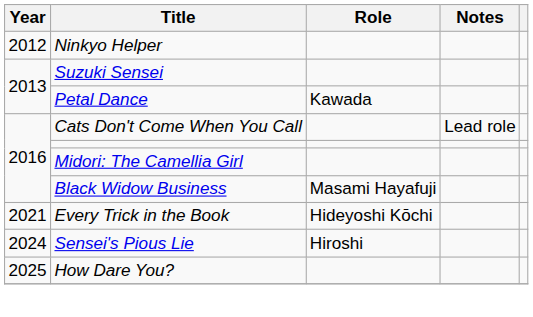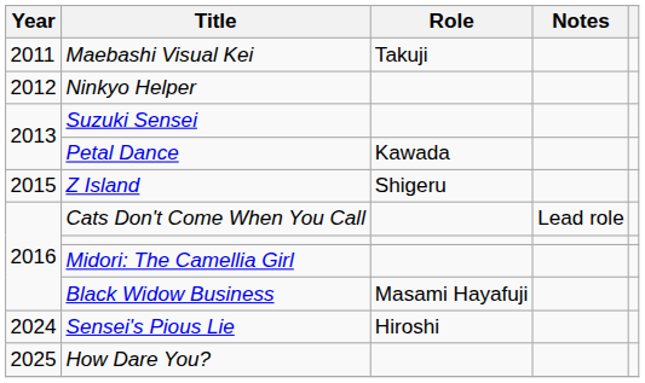+ row: 2011 | Maebashi Visual Kei | Takuji
+ row: 2015 | Z Island | Shigeru
- row: 2021 | Every Trick in the Book | Hideyoshi Kōchi
